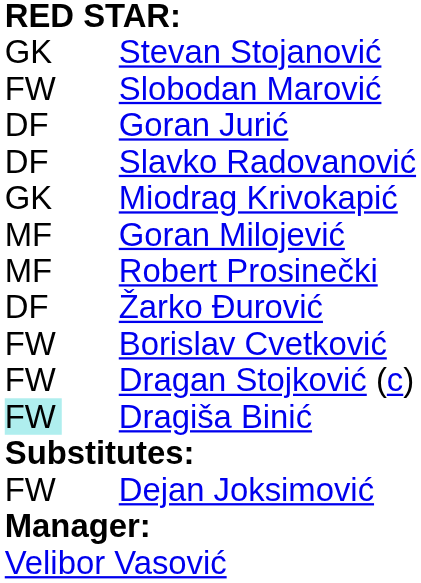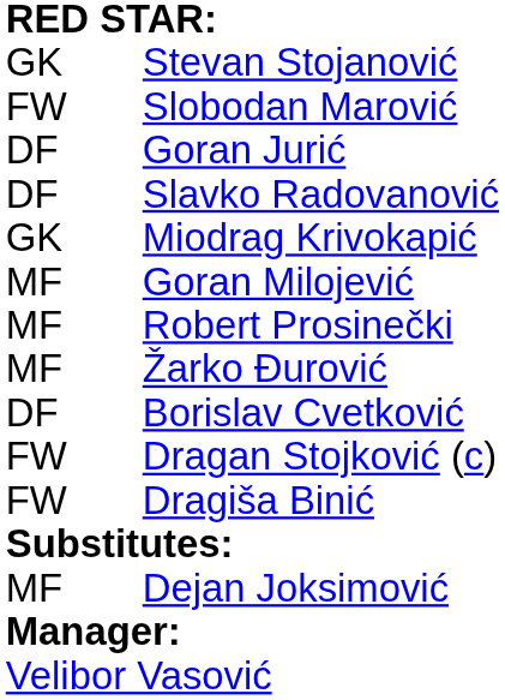Žarko Đurović | column 1: DF -> MF
Borislav Cvetković | column 1: FW -> DF
Dragiša Binić | column 1: paleturquoise background -> no background
Dejan Joksimović | column 1: FW -> MF
